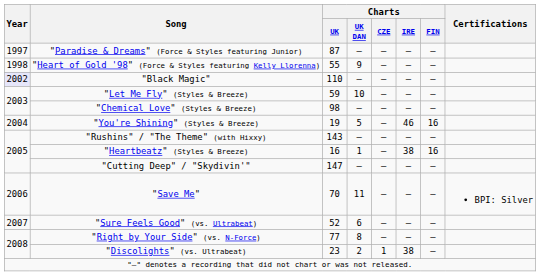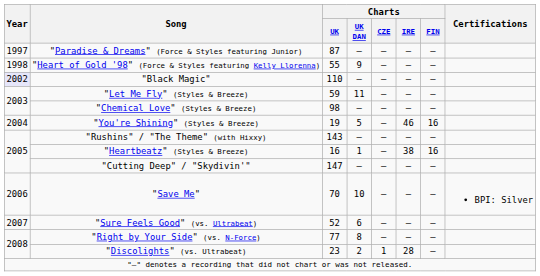"Let Me Fly" (Styles & Breeze) | Charts / UK DAN: 10 -> 11
"Save Me" | Charts / UK DAN: 11 -> 10
"Discolights" (vs. Ultrabeat) | Charts / IRE: 38 -> 28
